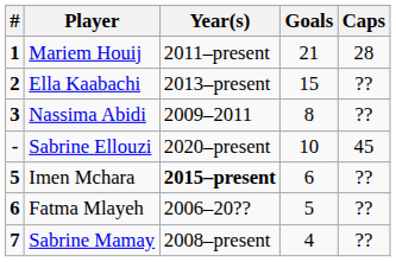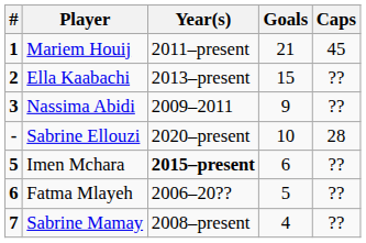Mariem Houij | Caps: 28 -> 45
Nassima Abidi | Goals: 8 -> 9
Sabrine Ellouzi | Caps: 45 -> 28
